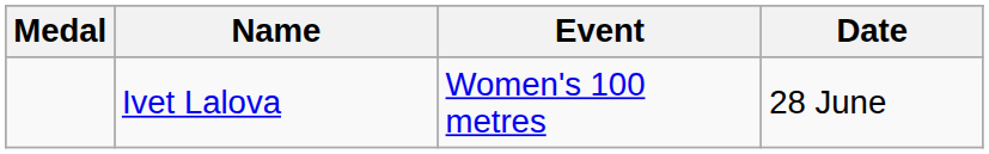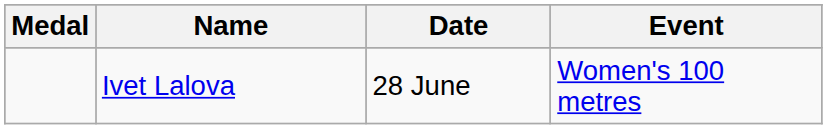columns swapped: Event <-> Date
